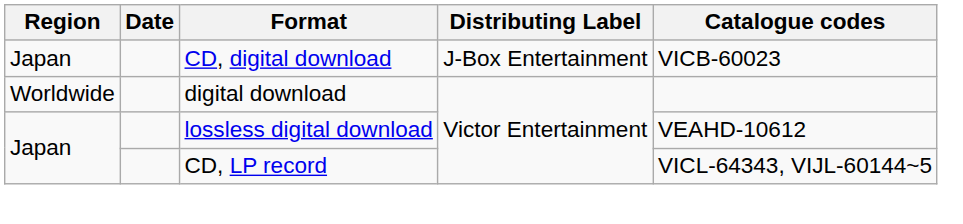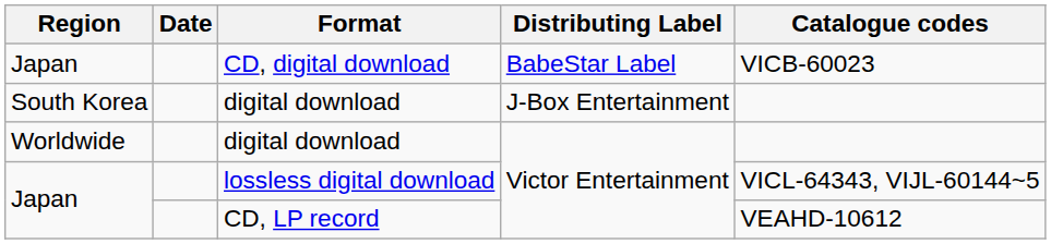CD, digital download | Distributing Label: J-Box Entertainment -> BabeStar Label
+ row: South Korea | digital download | J-Box Entertainment
lossless digital download | Catalogue codes: VEAHD-10612 -> VICL-64343, VIJL-60144~5
CD, LP record | Catalogue codes: VICL-64343, VIJL-60144~5 -> VEAHD-10612
